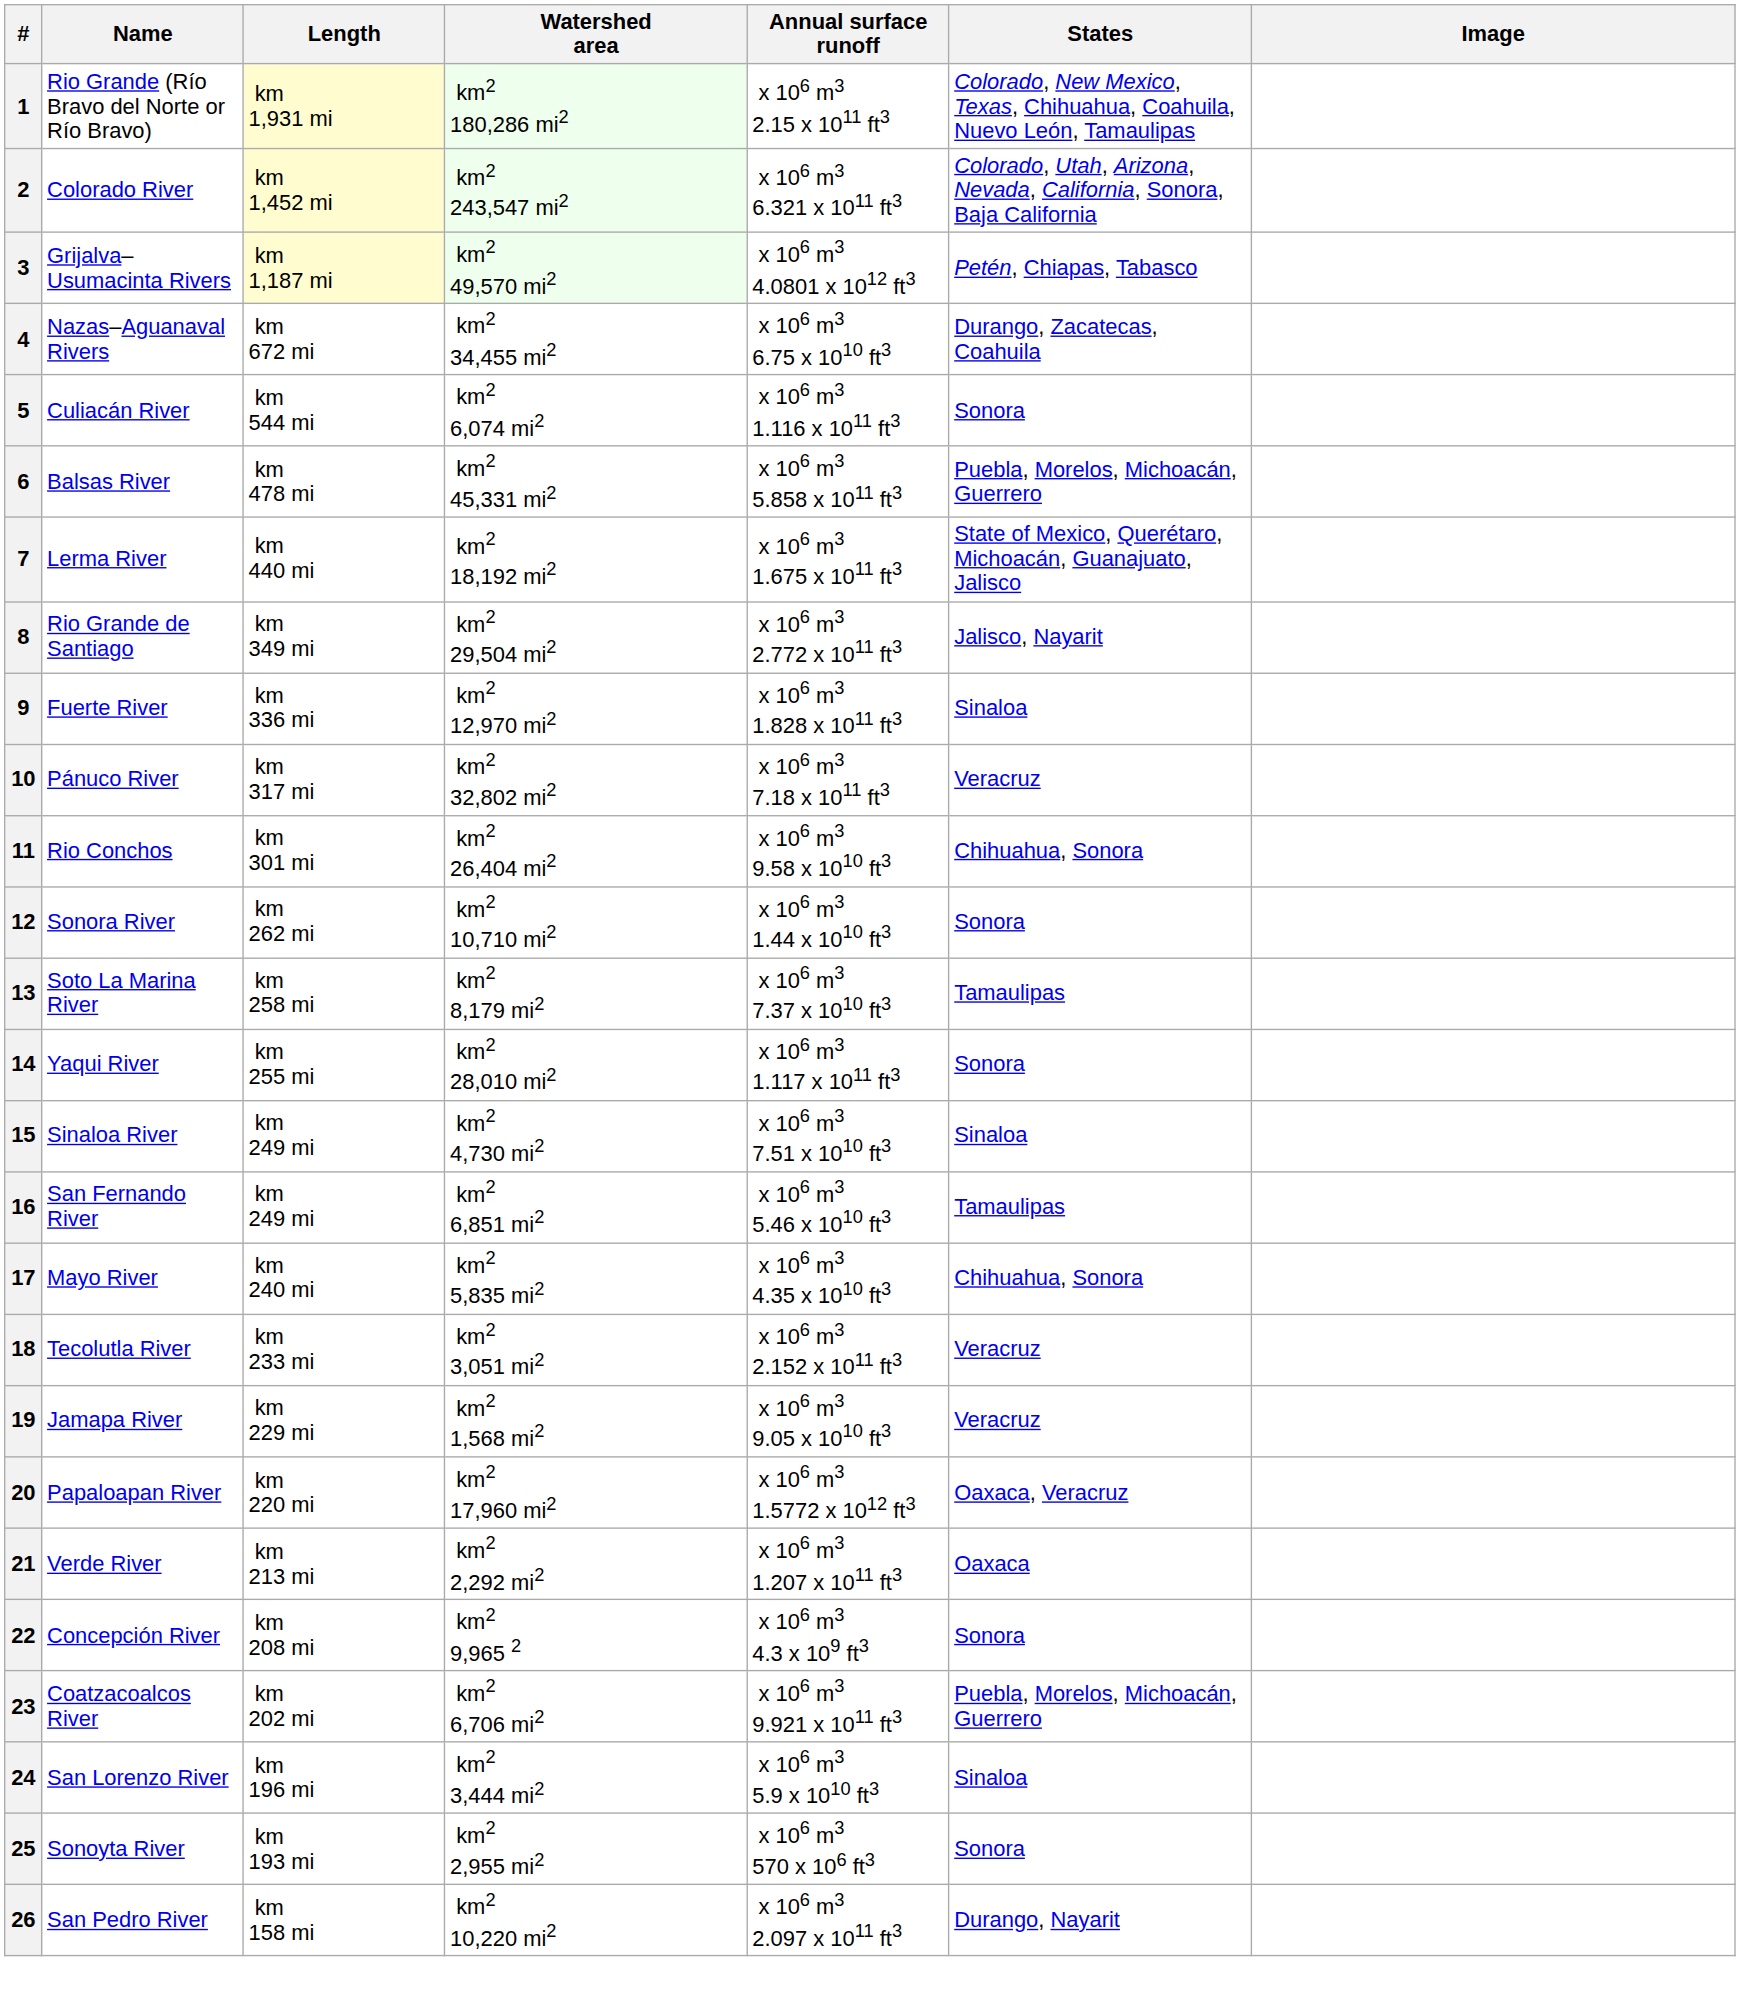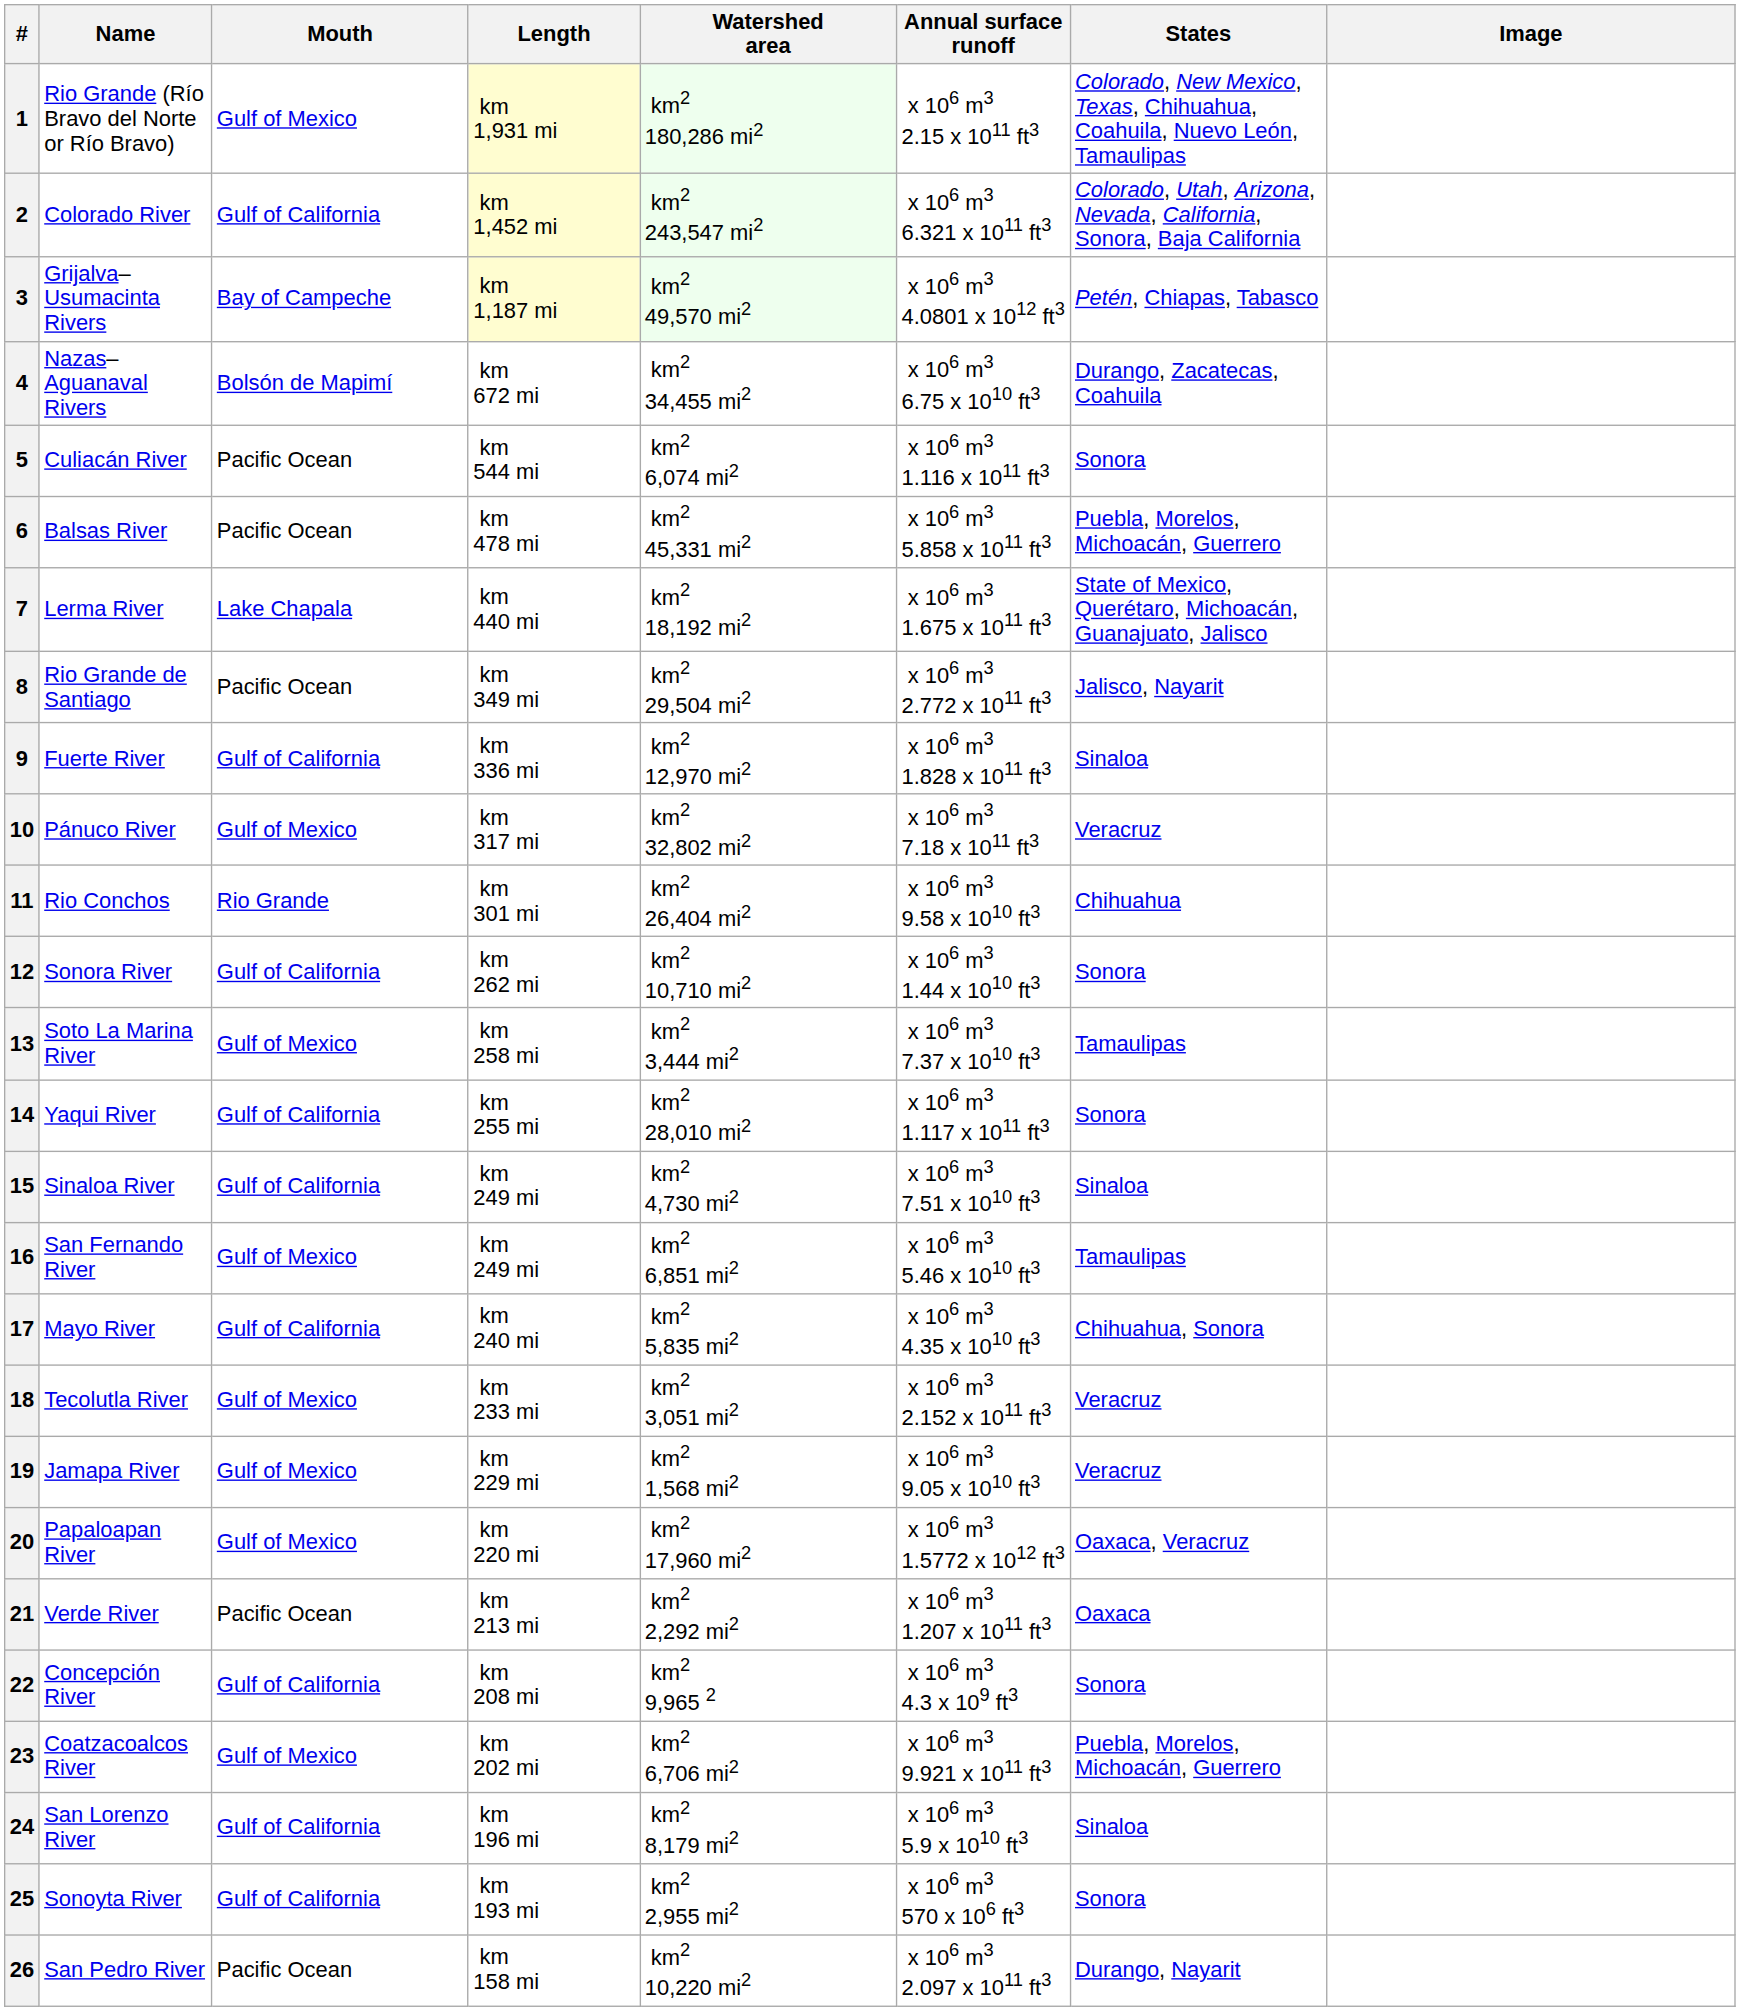+ column: Mouth | Gulf of Mexico | Gulf of California | Bay of Campeche | Bolsón de Mapimí | Pacific Ocean | Pacific Ocean | Lake Chapala | Pacific Ocean | Gulf of California | Gulf of Mexico | Rio Grande | Gulf of California | Gulf of Mexico | Gulf of California | Gulf of California | Gulf of Mexico | Gulf of California | Gulf of Mexico | Gulf of Mexico | Gulf of Mexico | Pacific Ocean | Gulf of California | Gulf of Mexico | Gulf of California | Gulf of California | Pacific Ocean
11 | States: Chihuahua, Sonora -> Chihuahua
13 | Watershed area: km2 8,179 mi2 -> km2 3,444 mi2
24 | Watershed area: km2 3,444 mi2 -> km2 8,179 mi2
